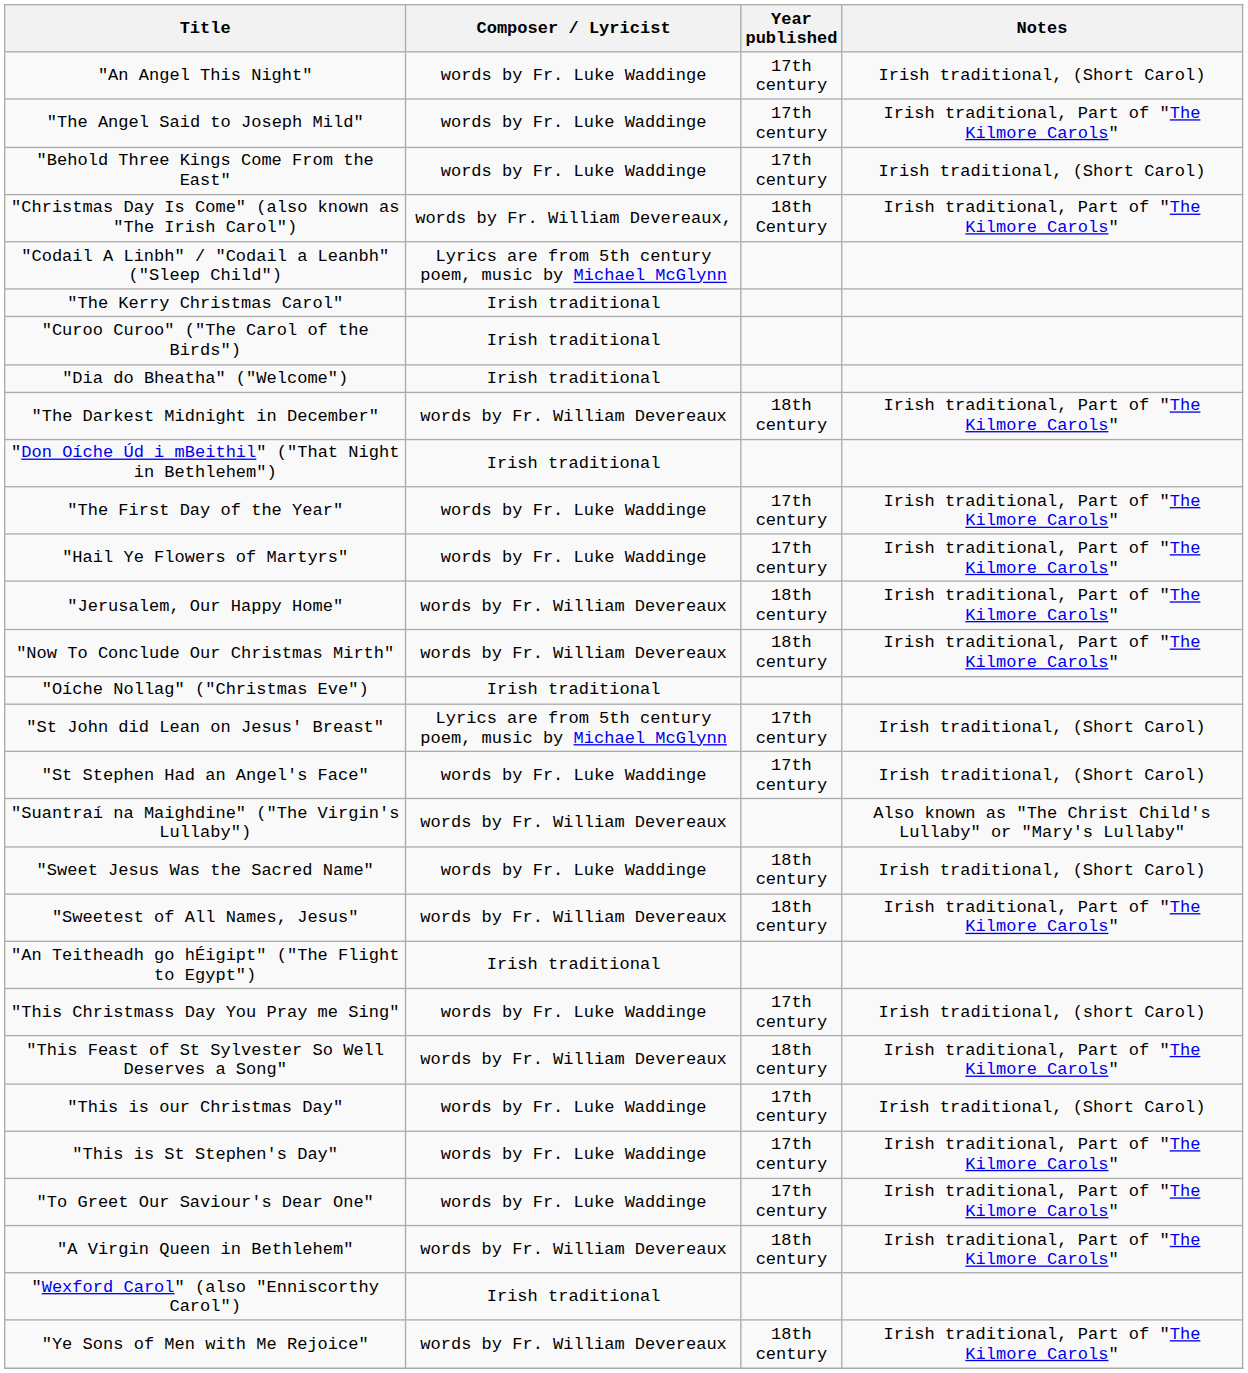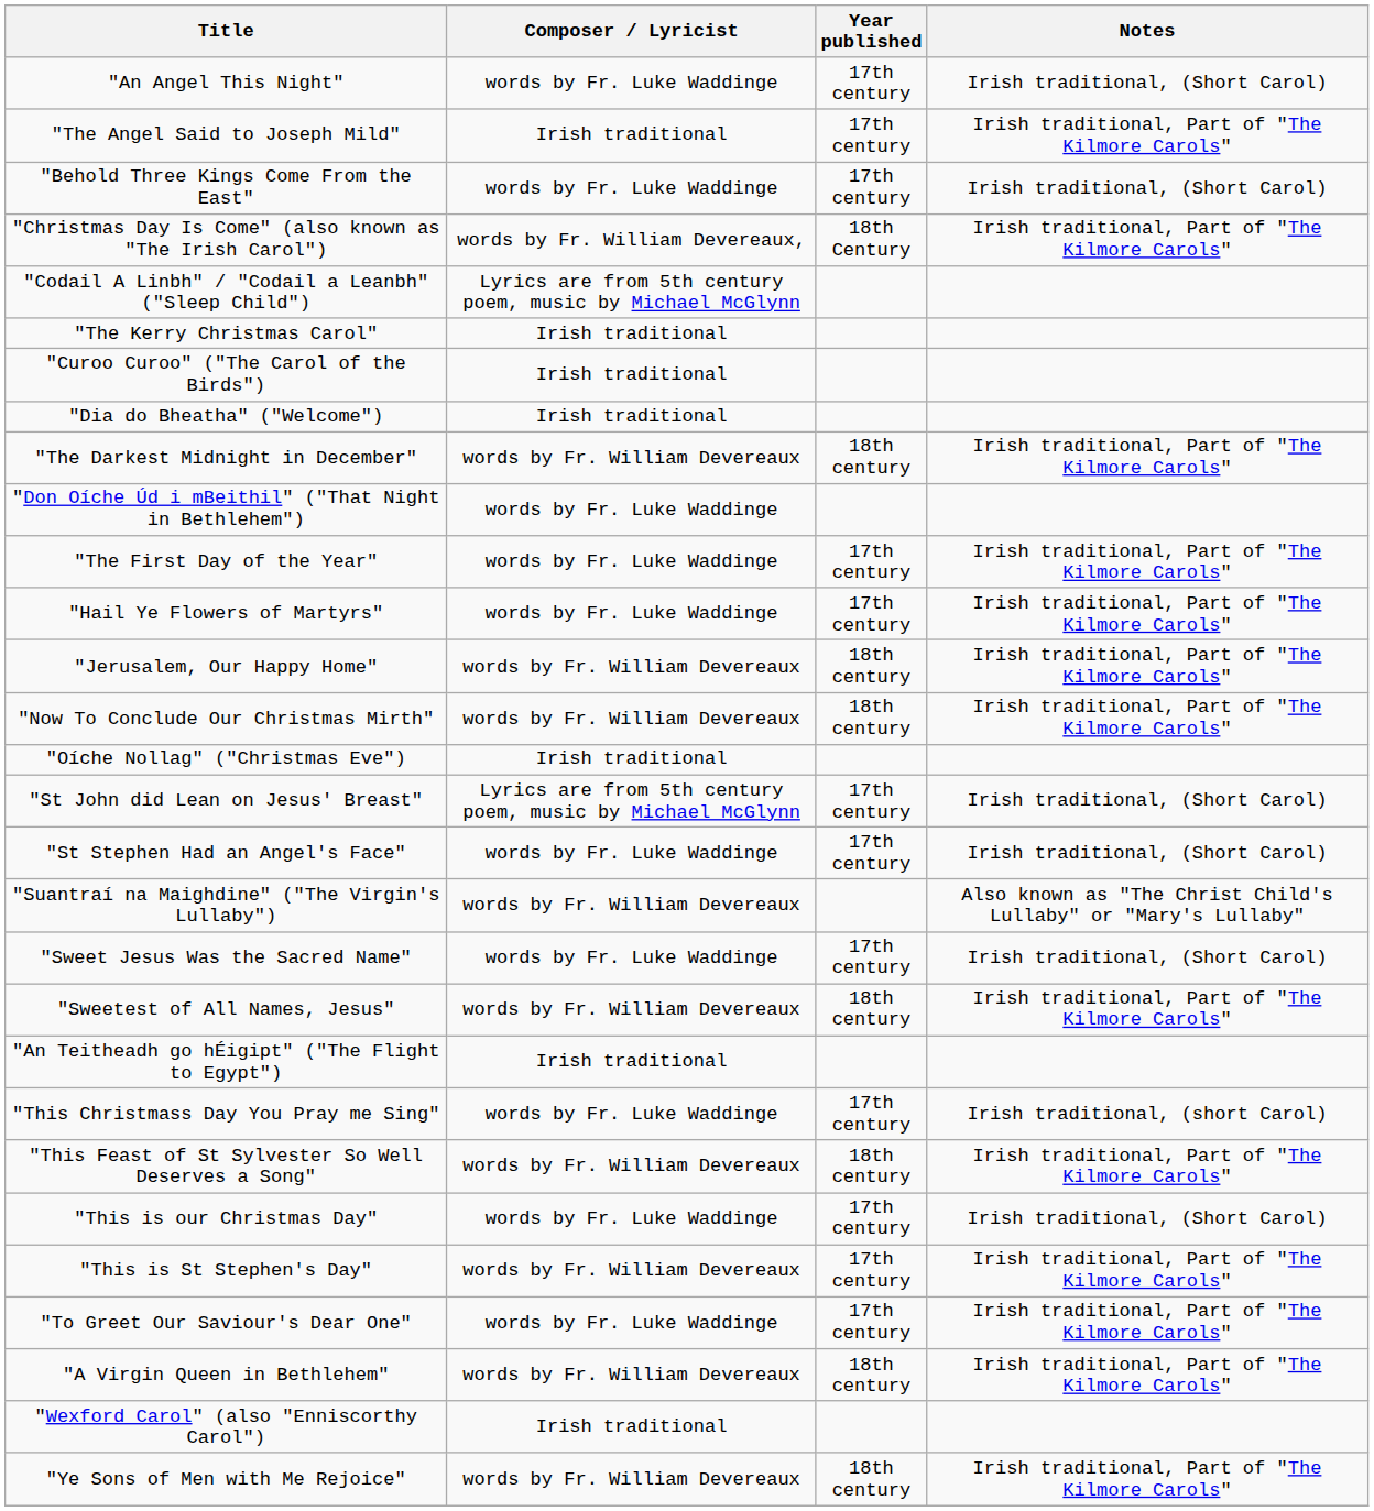"The Angel Said to Joseph Mild" | Composer / Lyricist: words by Fr. Luke Waddinge -> Irish traditional
"Don Oíche Úd i mBeithil" ("That Night in Bethlehem") | Composer / Lyricist: Irish traditional -> words by Fr. Luke Waddinge
"Sweet Jesus Was the Sacred Name" | Year published: 18th century -> 17th century
"This is St Stephen's Day" | Composer / Lyricist: words by Fr. Luke Waddinge -> words by Fr. William Devereaux
